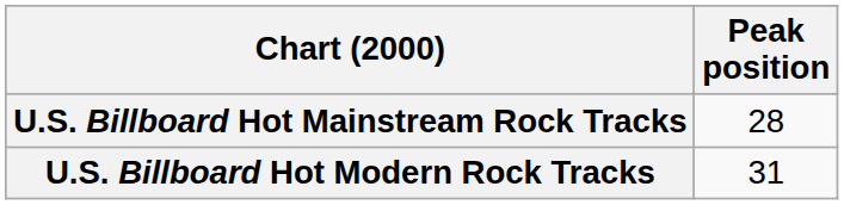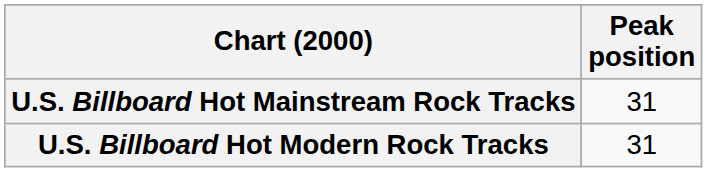U.S. Billboard Hot Mainstream Rock Tracks | Peak position: 28 -> 31
